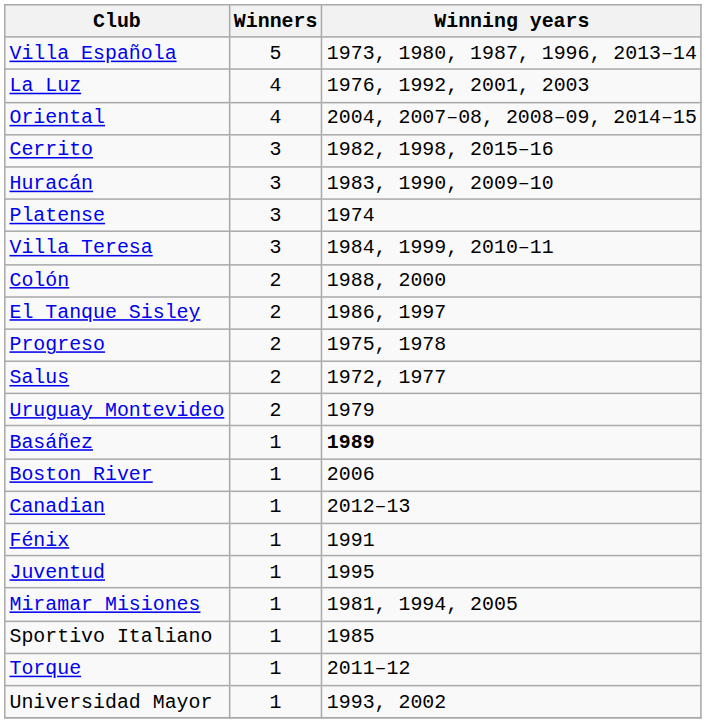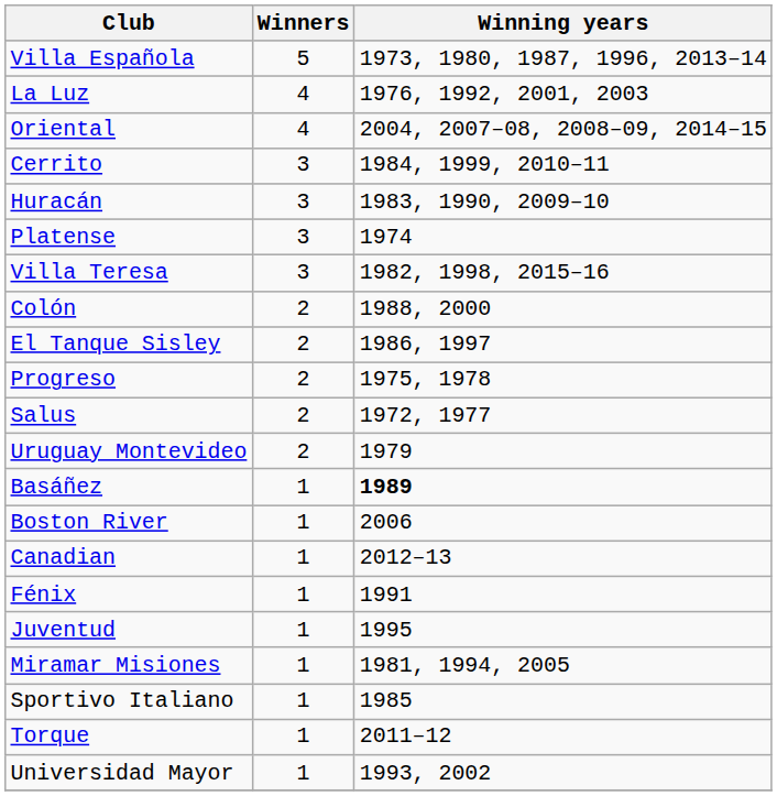Cerrito | Winning years: 1982, 1998, 2015–16 -> 1984, 1999, 2010–11
Villa Teresa | Winning years: 1984, 1999, 2010–11 -> 1982, 1998, 2015–16
